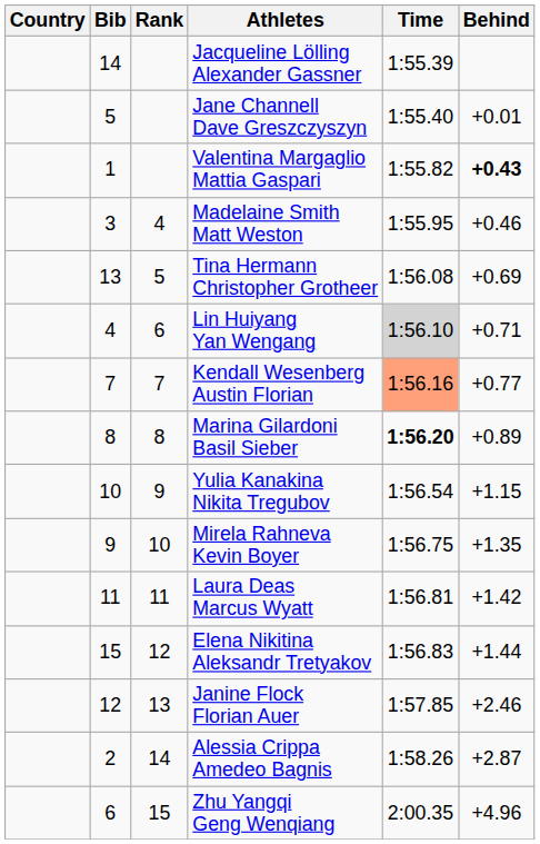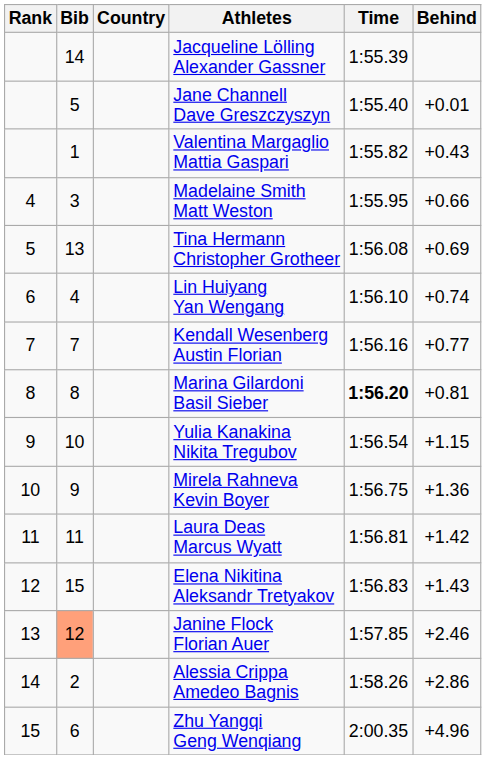columns swapped: Rank <-> Country
Valentina Margaglio Mattia Gaspari | Behind: bold -> normal
Madelaine Smith Matt Weston | Behind: +0.46 -> +0.66
Lin Huiyang Yan Wengang | Time: lightgrey background -> no background
Lin Huiyang Yan Wengang | Behind: +0.71 -> +0.74
Kendall Wesenberg Austin Florian | Time: lightsalmon background -> no background
Marina Gilardoni Basil Sieber | Behind: +0.89 -> +0.81
Mirela Rahneva Kevin Boyer | Behind: +1.35 -> +1.36
Elena Nikitina Aleksandr Tretyakov | Behind: +1.44 -> +1.43
Janine Flock Florian Auer | Bib: no background -> lightsalmon background
Alessia Crippa Amedeo Bagnis | Behind: +2.87 -> +2.86
